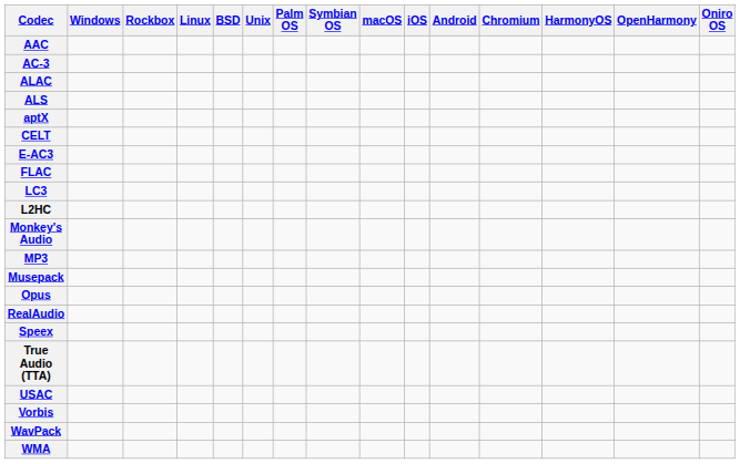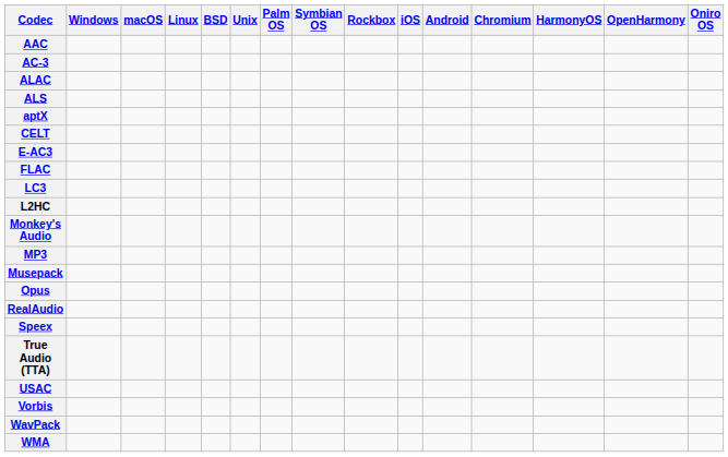columns swapped: macOS <-> Rockbox
